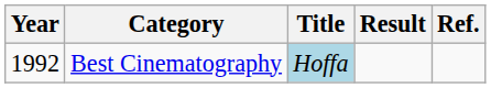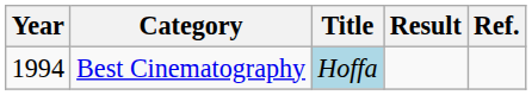Best Cinematography | Year: 1992 -> 1994
